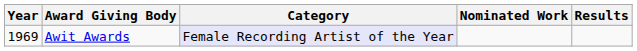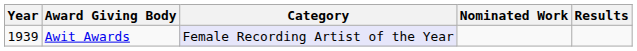Awit Awards | Year: 1969 -> 1939
